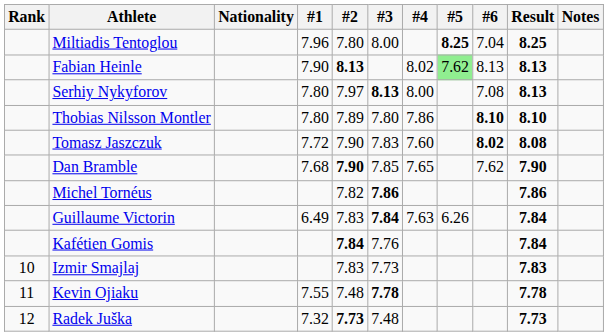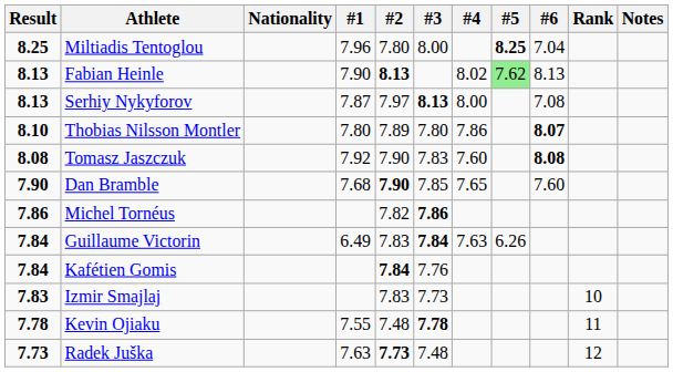columns swapped: Rank <-> Result
Serhiy Nykyforov | #1: 7.80 -> 7.87
Thobias Nilsson Montler | #6: 8.10 -> 8.07
Tomasz Jaszczuk | #1: 7.72 -> 7.92
Tomasz Jaszczuk | #6: 8.02 -> 8.08
Dan Bramble | #6: 7.62 -> 7.60
Radek Juška | #1: 7.32 -> 7.63
